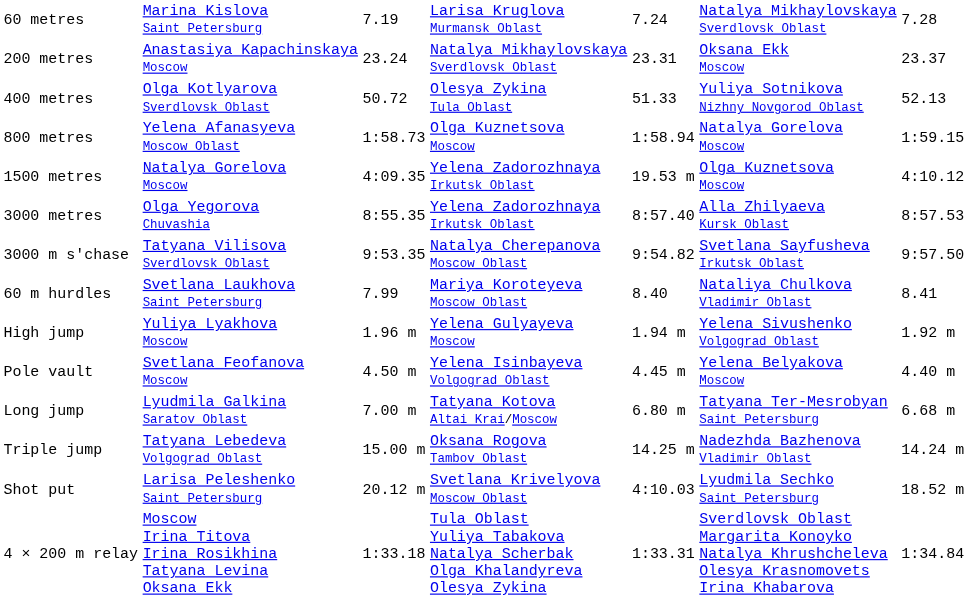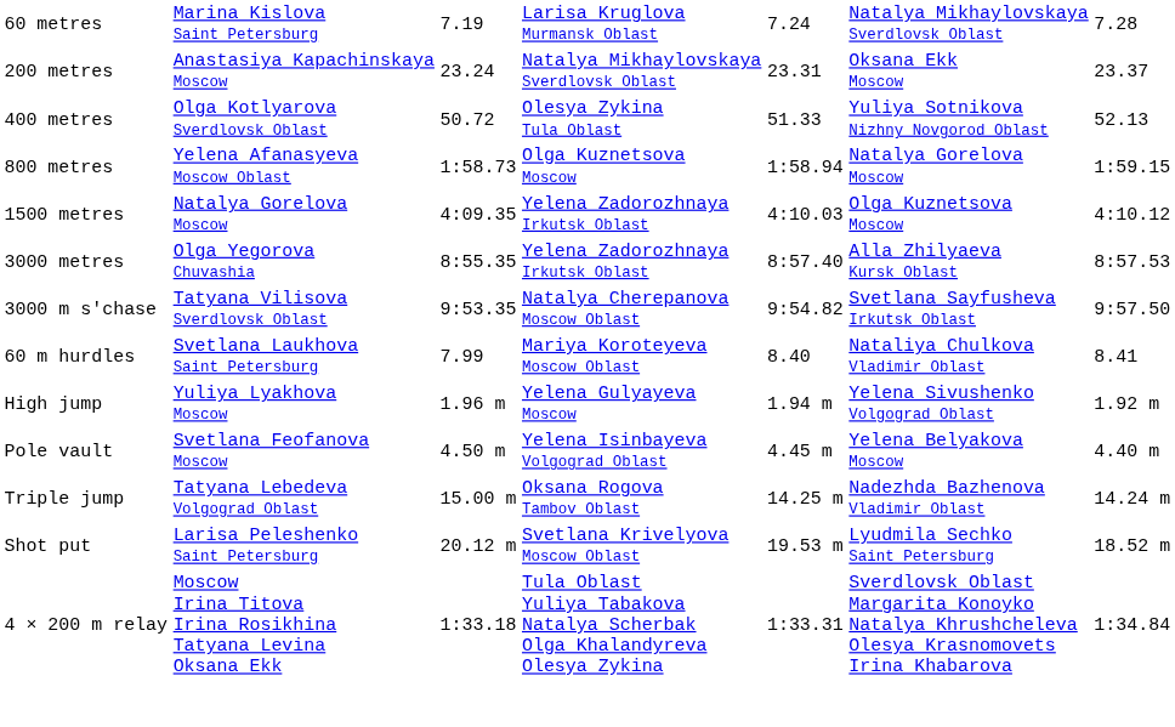1500 metres | column 5: 19.53 m -> 4:10.03
- row: Long jump | Lyudmila Galkina Saratov Oblast | 7.00 m | Tatyana Kotova Altai Krai/Moscow | 6.80 m | Tatyana Ter-Mesrobyan Saint Petersburg | 6.68 m
Shot put | column 5: 4:10.03 -> 19.53 m
